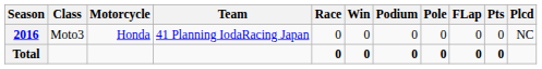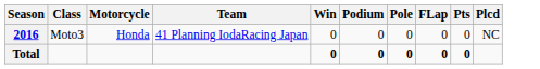- column: Race | 0 | 0
